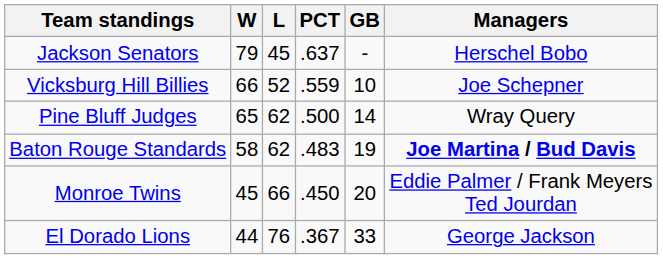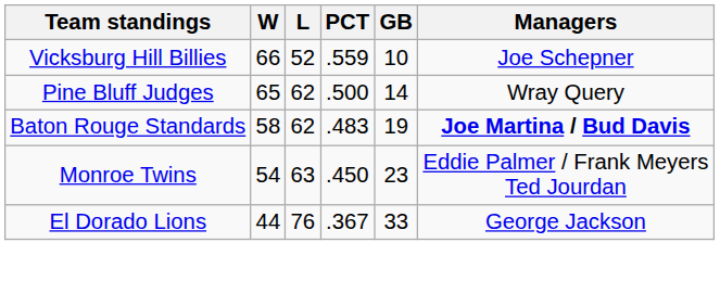- row: Jackson Senators | 79 | 45 | .637 | - | Herschel Bobo
Monroe Twins | W: 45 -> 54
Monroe Twins | L: 66 -> 63
Monroe Twins | GB: 20 -> 23
